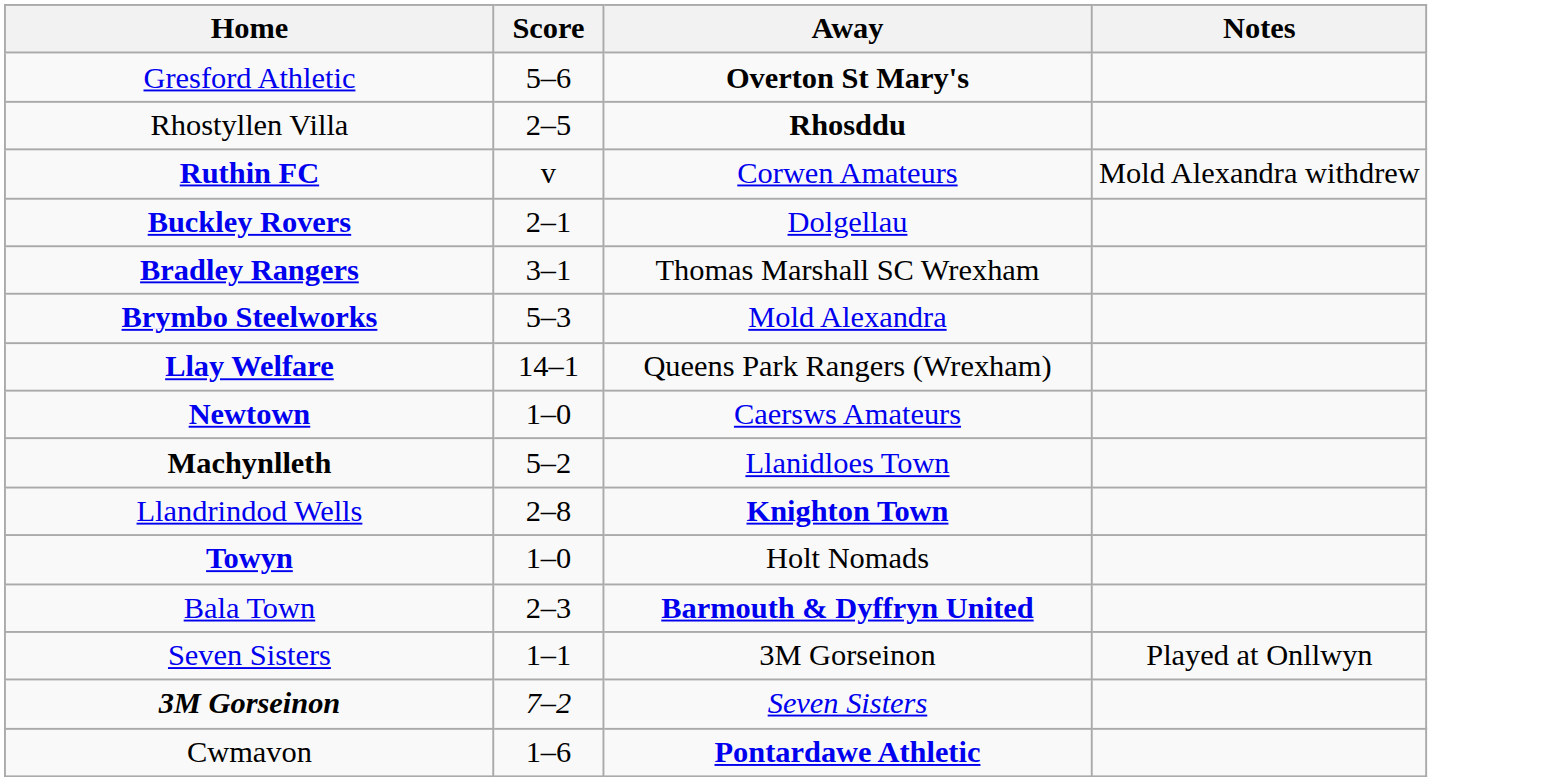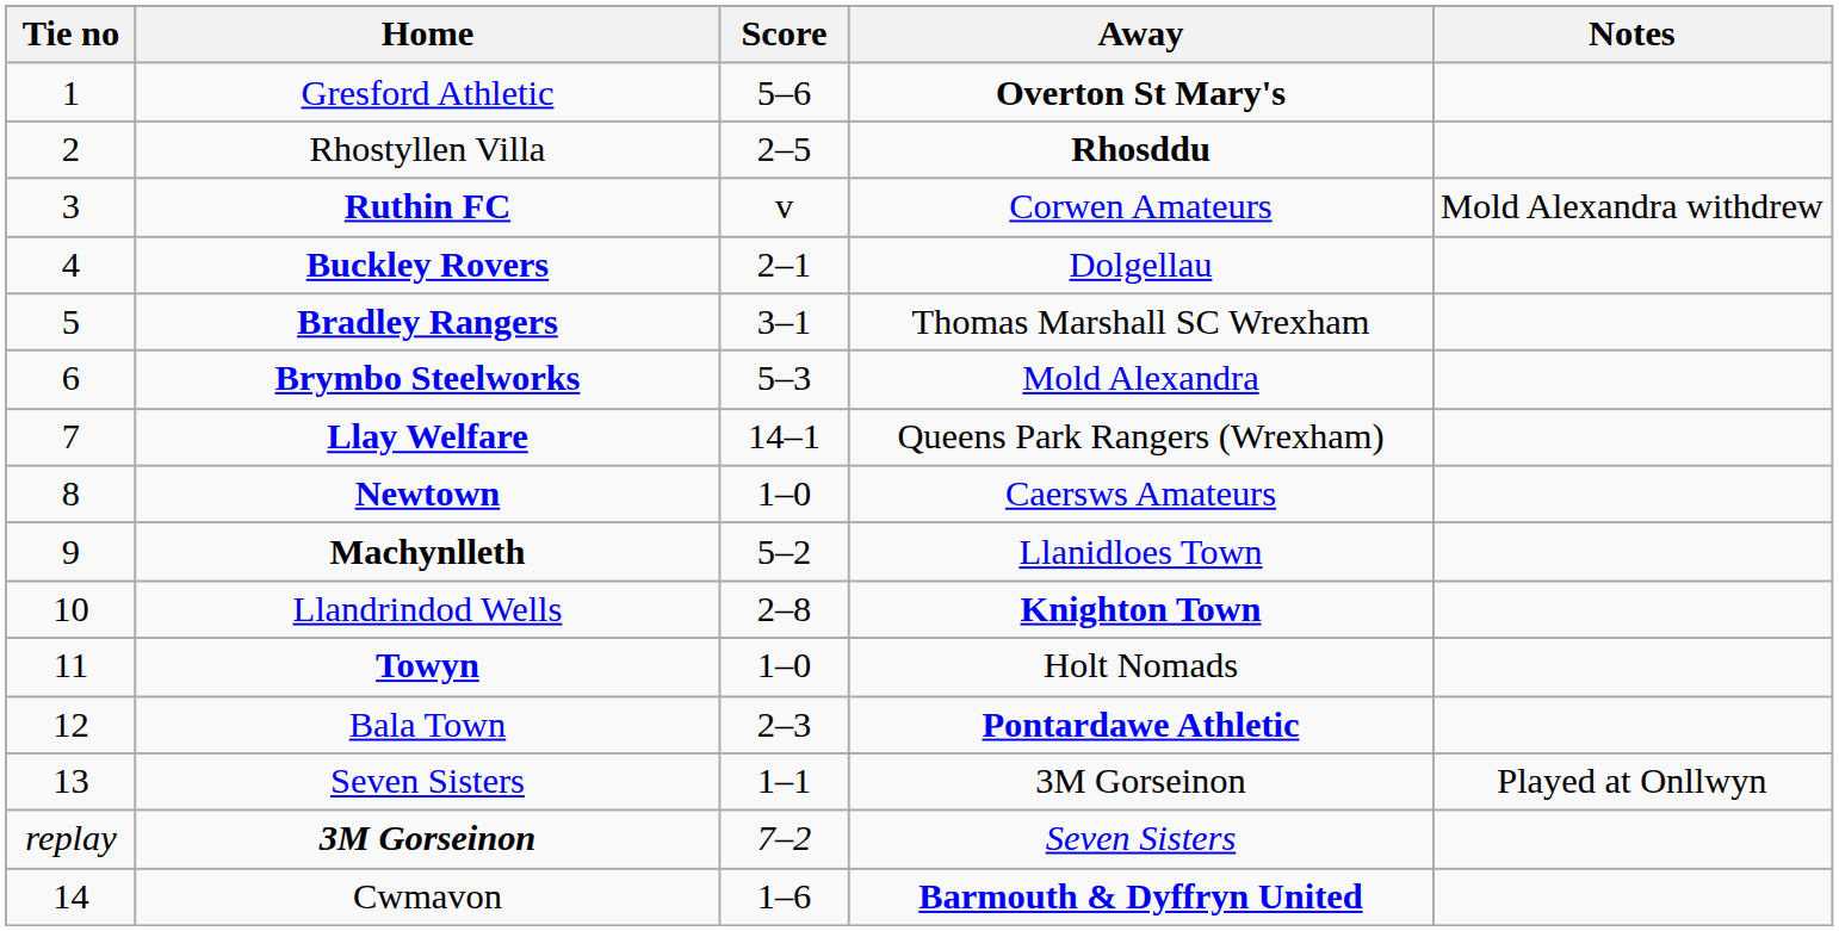+ column: Tie no | 1 | 2 | 3 | 4 | 5 | 6 | 7 | 8 | 9 | 10 | 11 | 12 | 13 | replay | 14
Bala Town | Away: Barmouth & Dyffryn United -> Pontardawe Athletic
Cwmavon | Away: Pontardawe Athletic -> Barmouth & Dyffryn United
